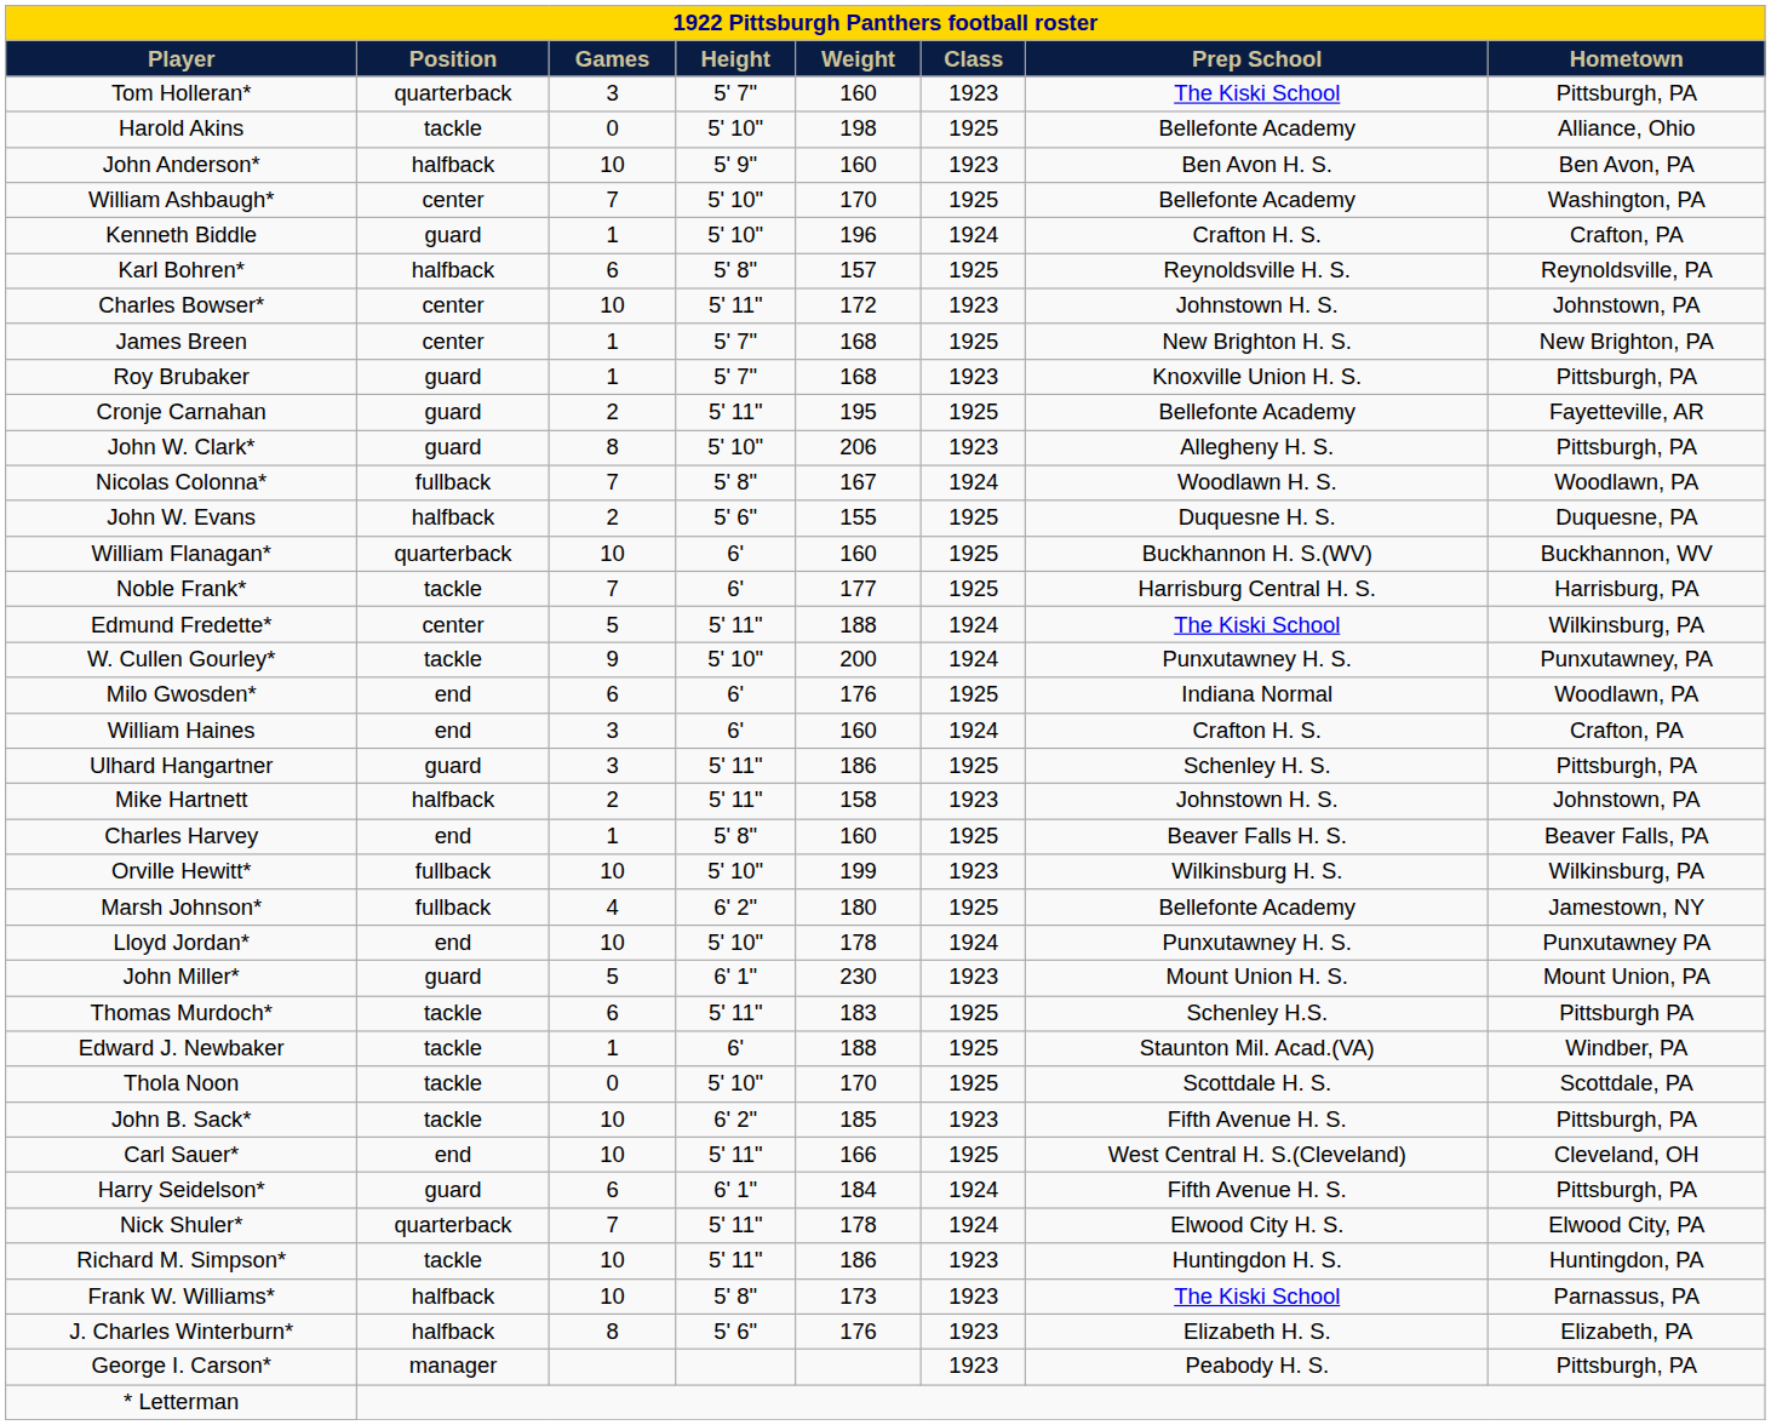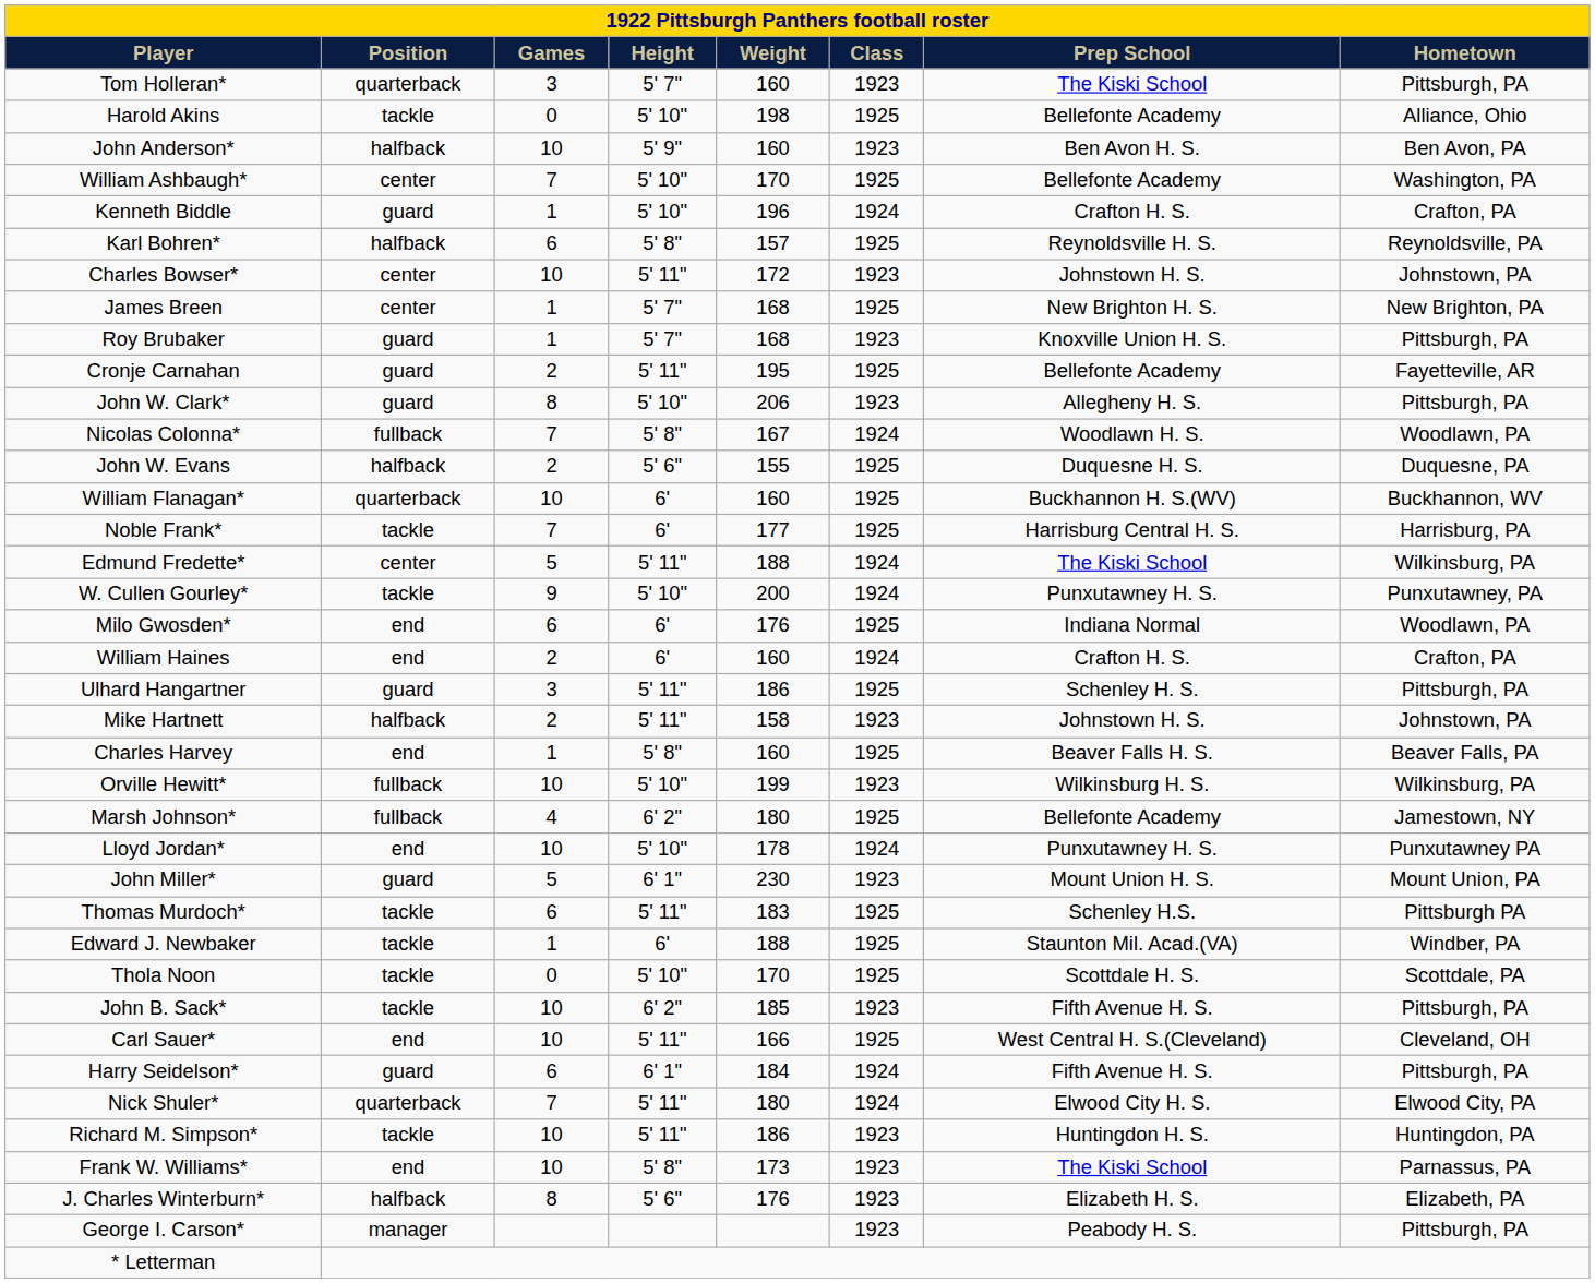William Haines | Games: 3 -> 2
Nick Shuler* | Weight: 178 -> 180
Frank W. Williams* | Position: halfback -> end
